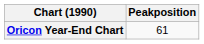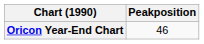Oricon Year-End Chart | Peakposition: 61 -> 46
